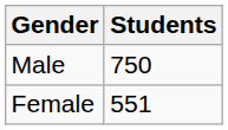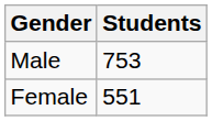Male | Students: 750 -> 753
